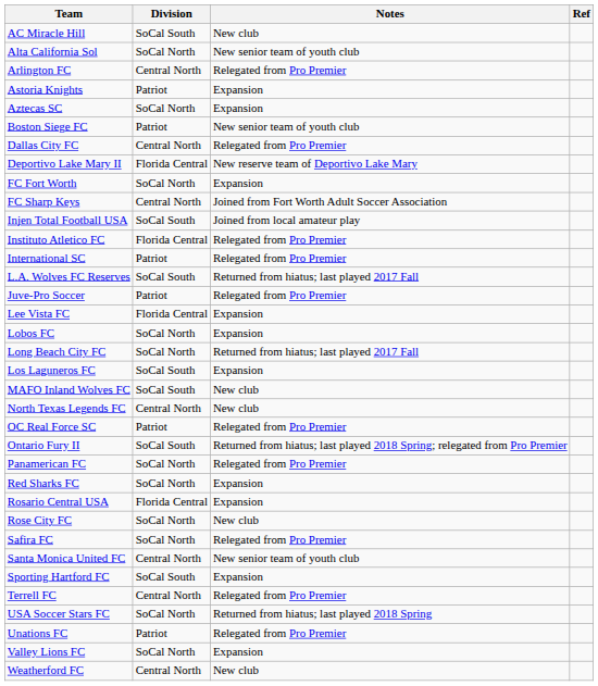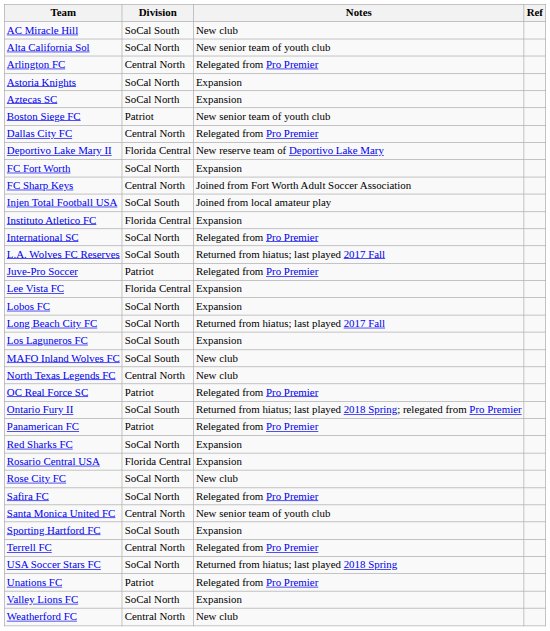Astoria Knights | Division: Patriot -> SoCal North
Instituto Atletico FC | Notes: Relegated from Pro Premier -> Expansion
International SC | Division: Patriot -> SoCal North
Panamerican FC | Division: SoCal North -> Patriot
